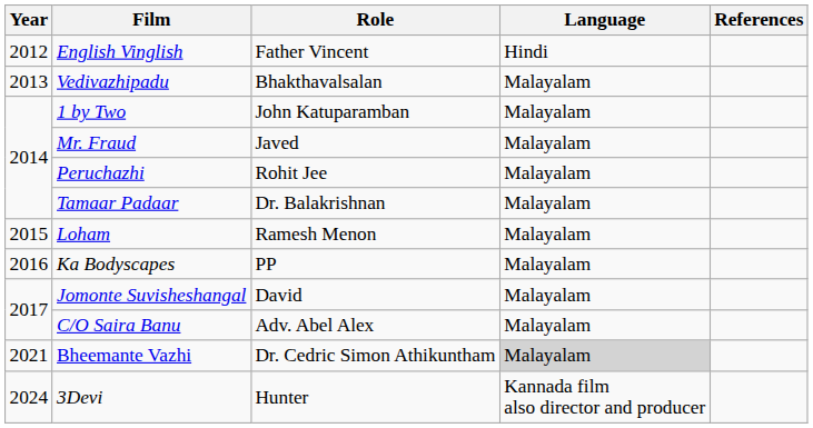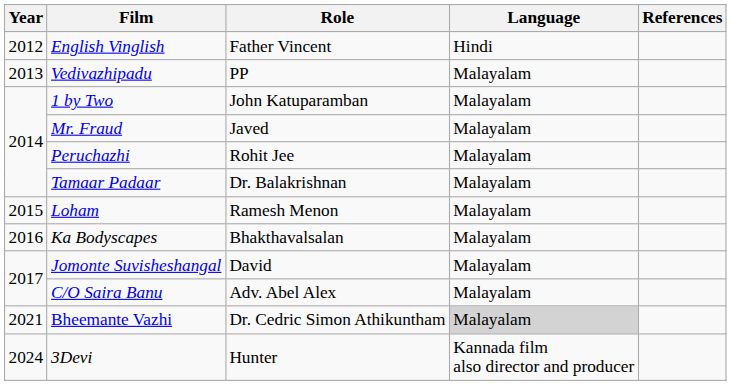Vedivazhipadu | Role: Bhakthavalsalan -> PP
Ka Bodyscapes | Role: PP -> Bhakthavalsalan
